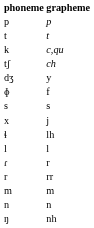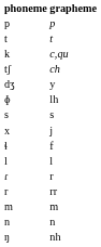ɸ | grapheme: f -> lh
ɬ | grapheme: lh -> f
